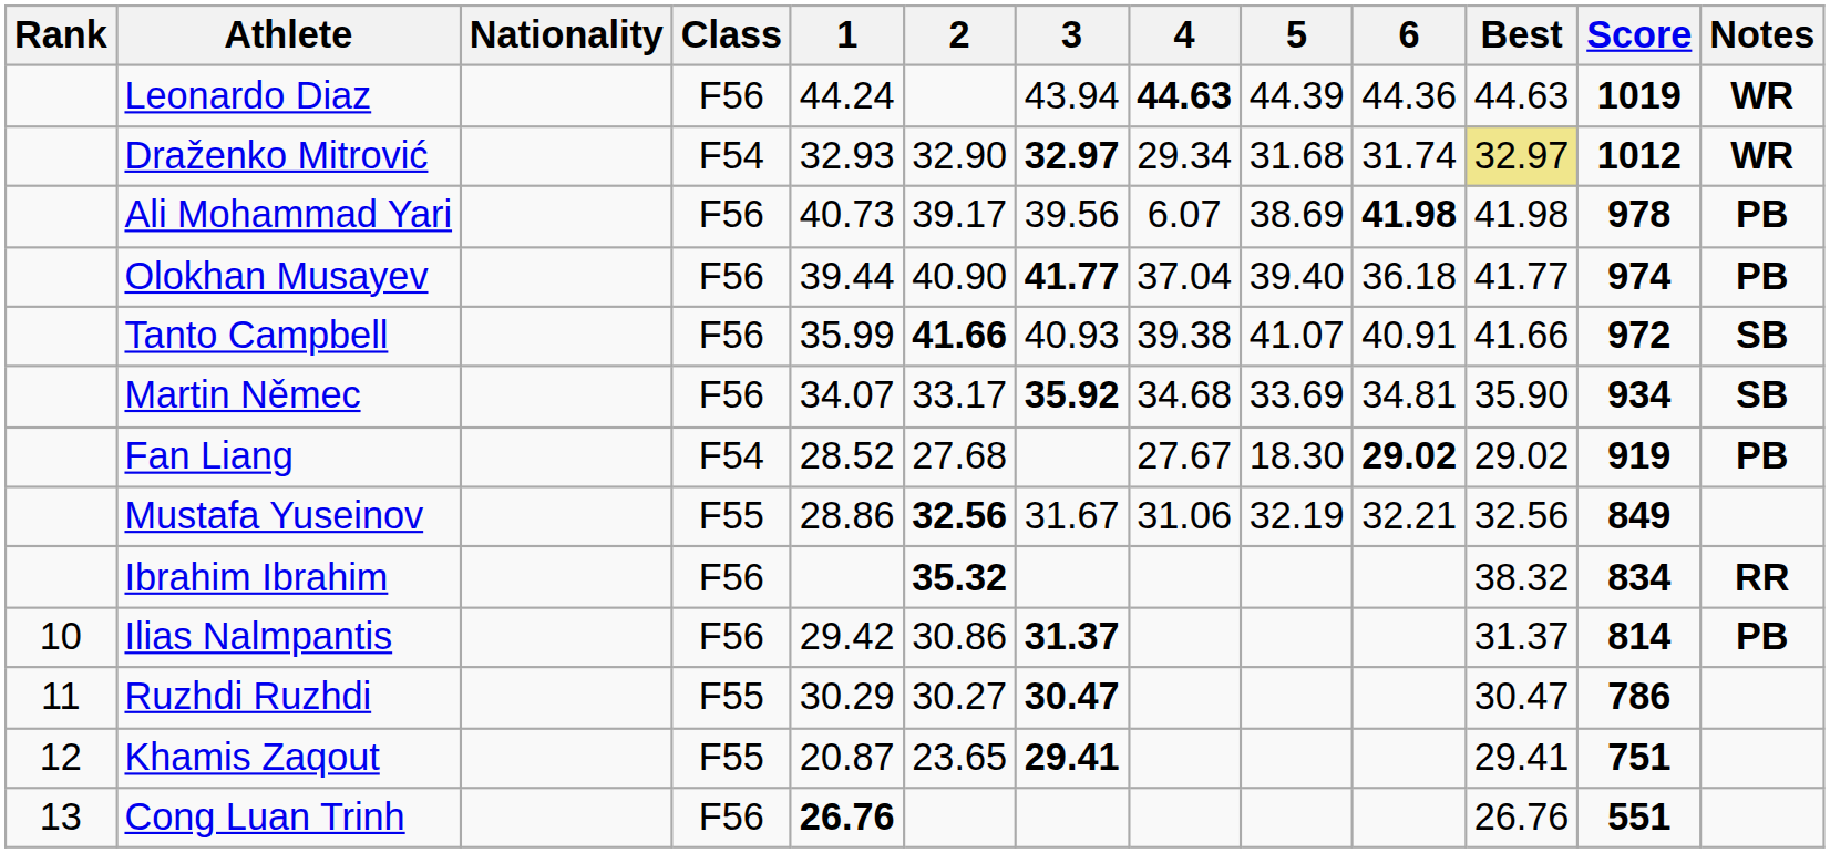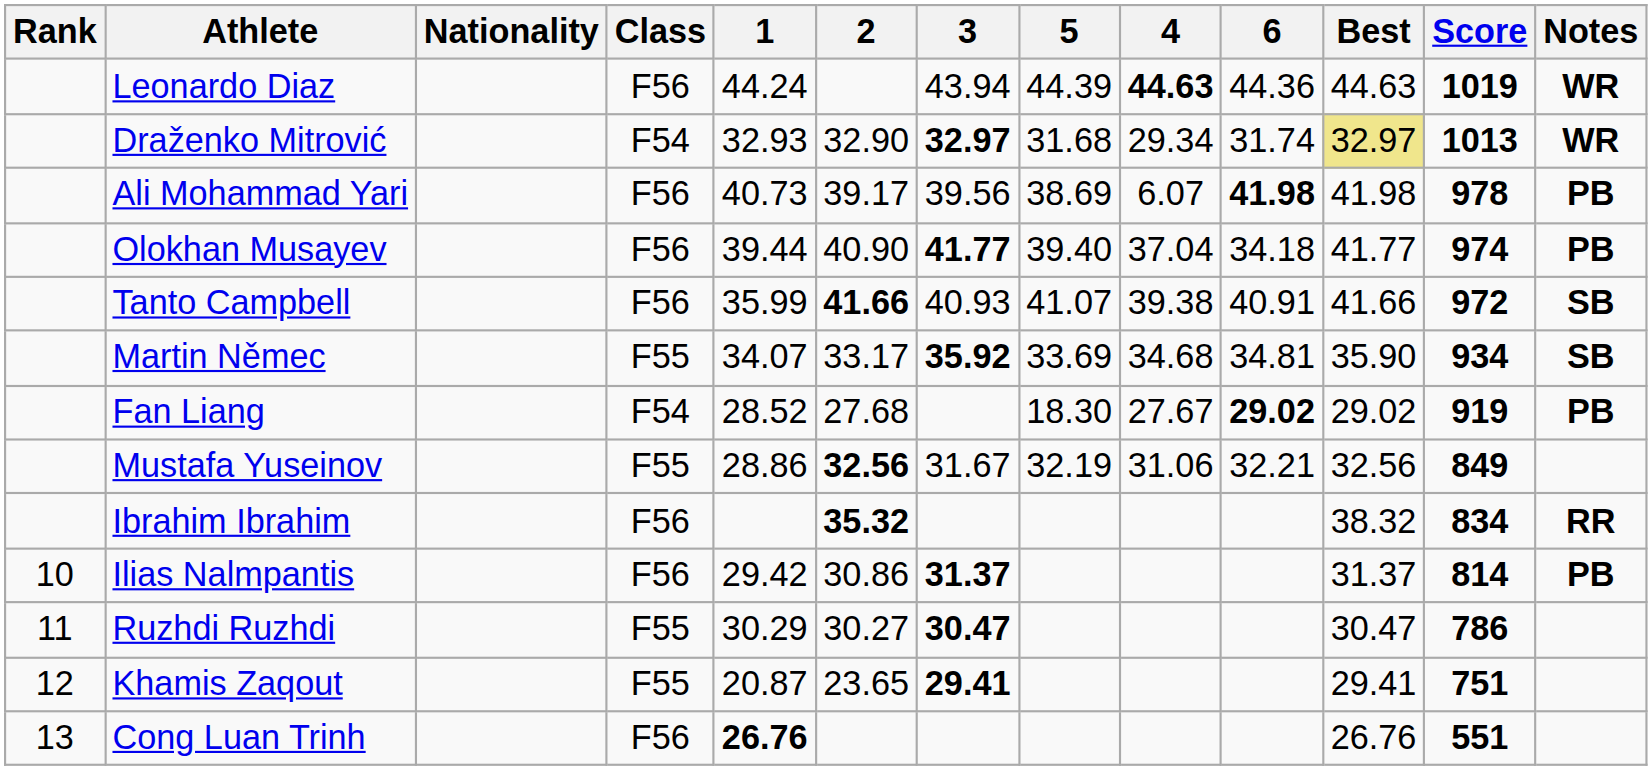columns swapped: 4 <-> 5
Draženko Mitrović | Score: 1012 -> 1013
Olokhan Musayev | 6: 36.18 -> 34.18
Martin Němec | Class: F56 -> F55
